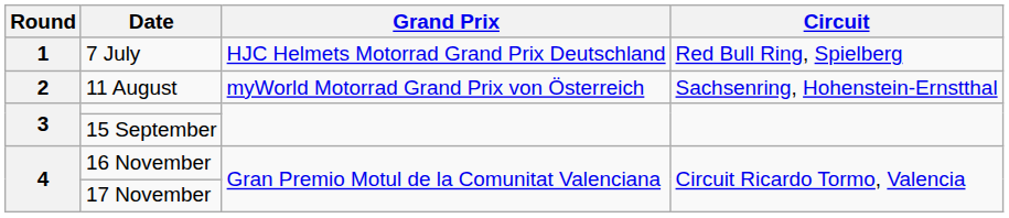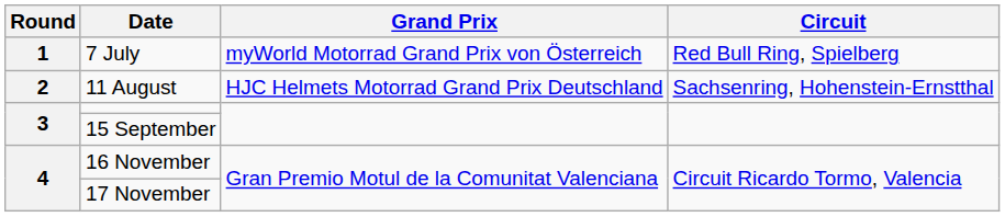7 July | Grand Prix: HJC Helmets Motorrad Grand Prix Deutschland -> myWorld Motorrad Grand Prix von Österreich
11 August | Grand Prix: myWorld Motorrad Grand Prix von Österreich -> HJC Helmets Motorrad Grand Prix Deutschland
